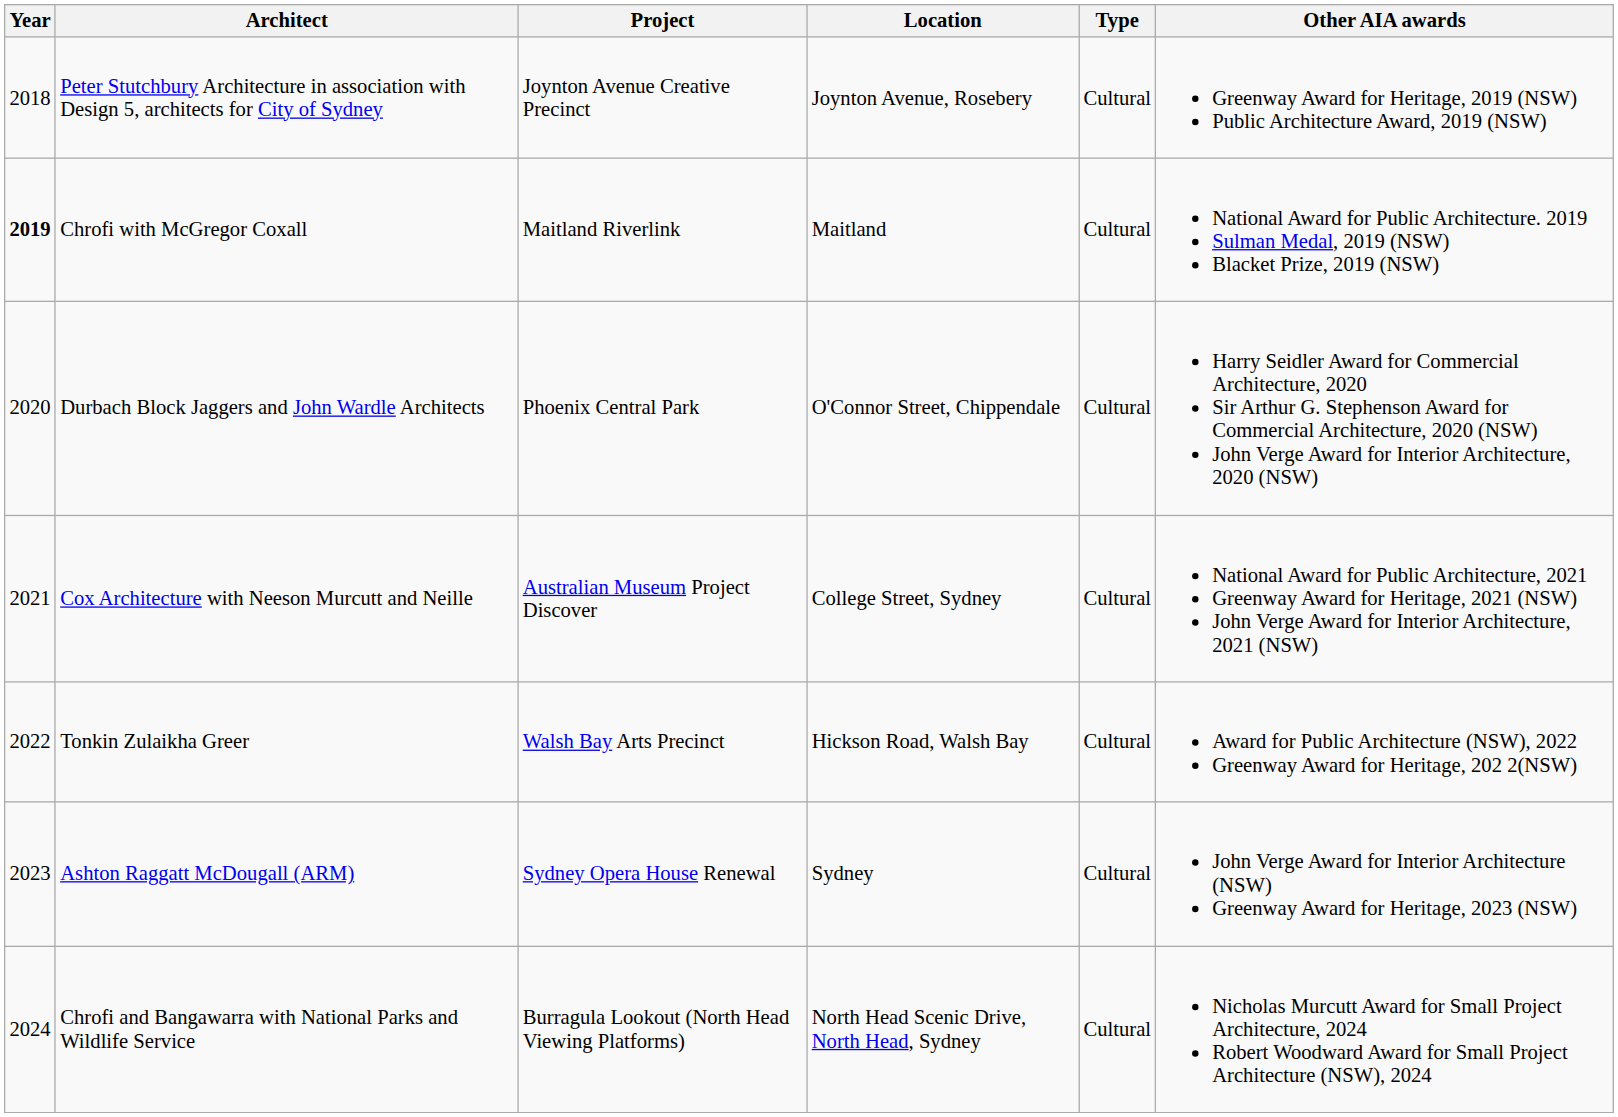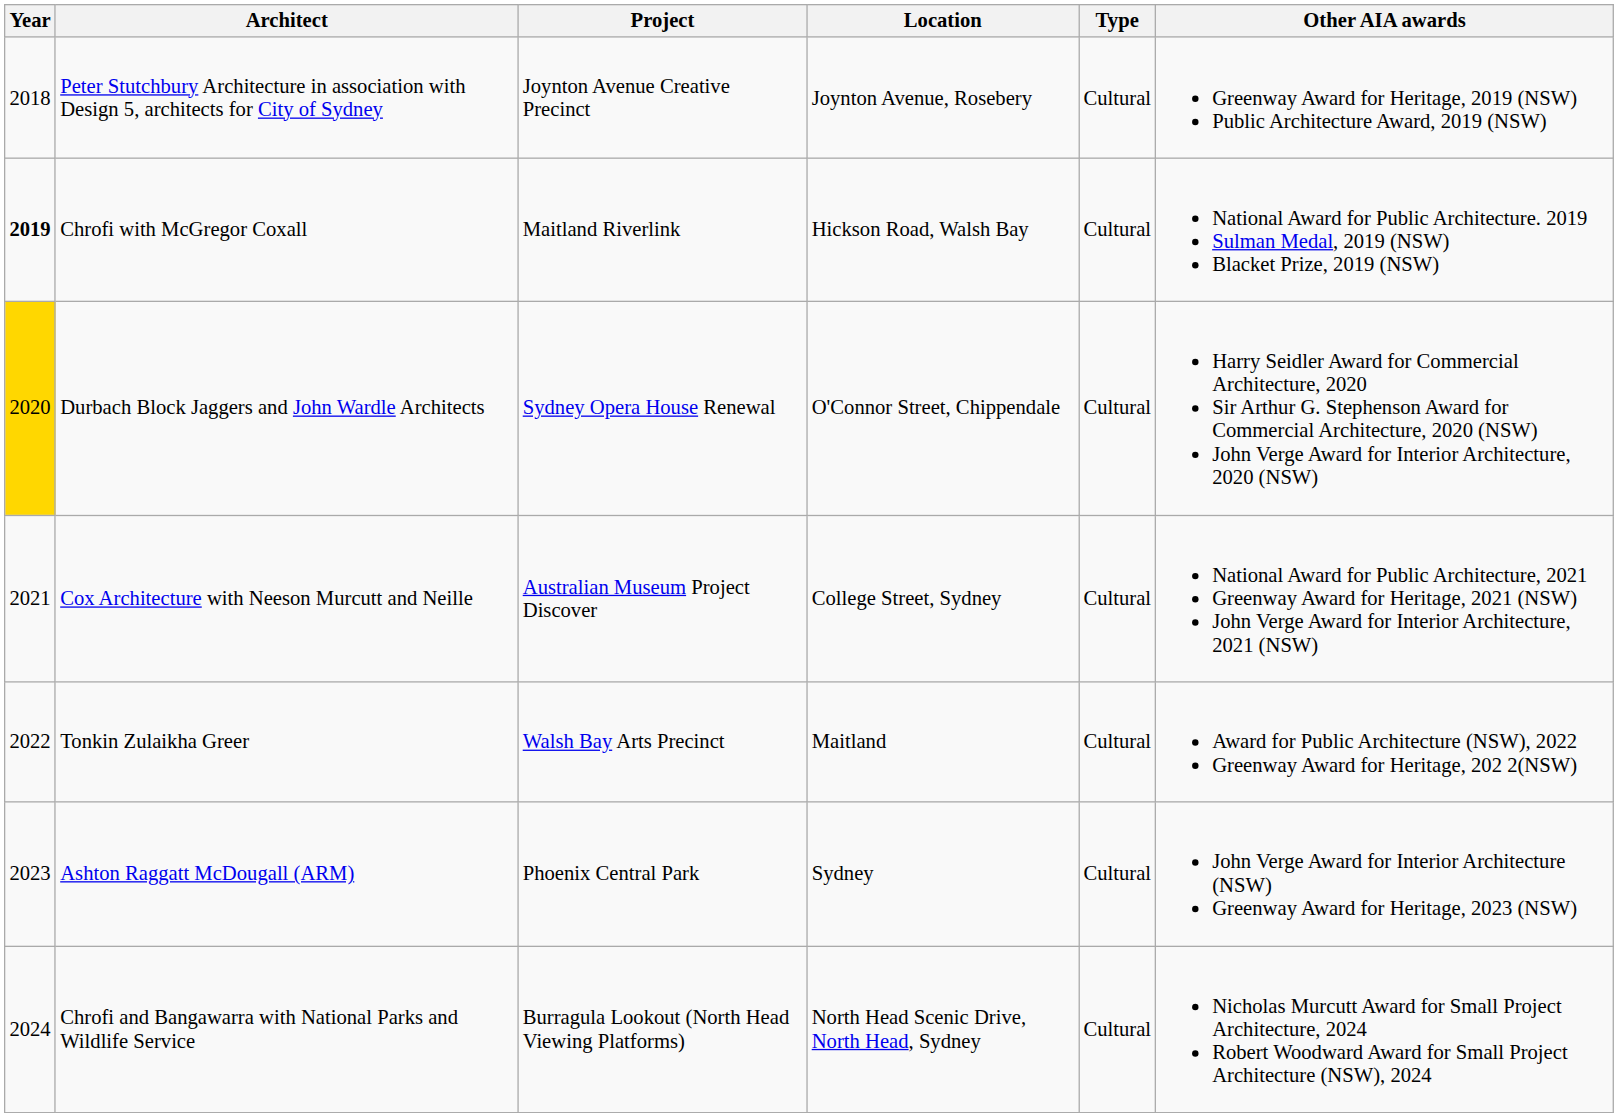Chrofi with McGregor Coxall | Location: Maitland -> Hickson Road, Walsh Bay
Durbach Block Jaggers and John Wardle Architects | Year: no background -> gold background
Durbach Block Jaggers and John Wardle Architects | Project: Phoenix Central Park -> Sydney Opera House Renewal
Tonkin Zulaikha Greer | Location: Hickson Road, Walsh Bay -> Maitland
Ashton Raggatt McDougall (ARM) | Project: Sydney Opera House Renewal -> Phoenix Central Park
